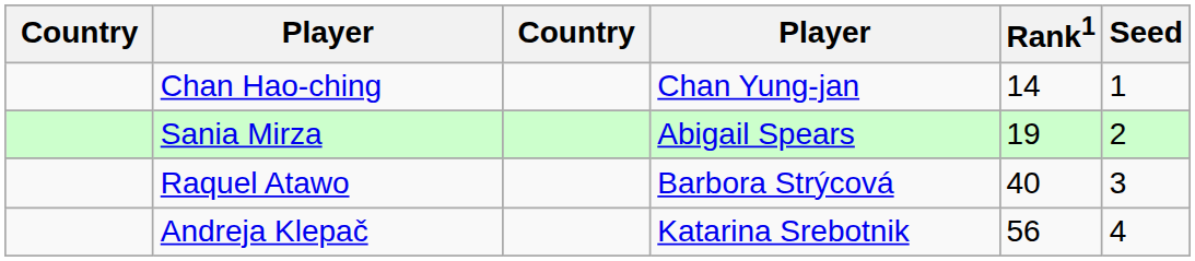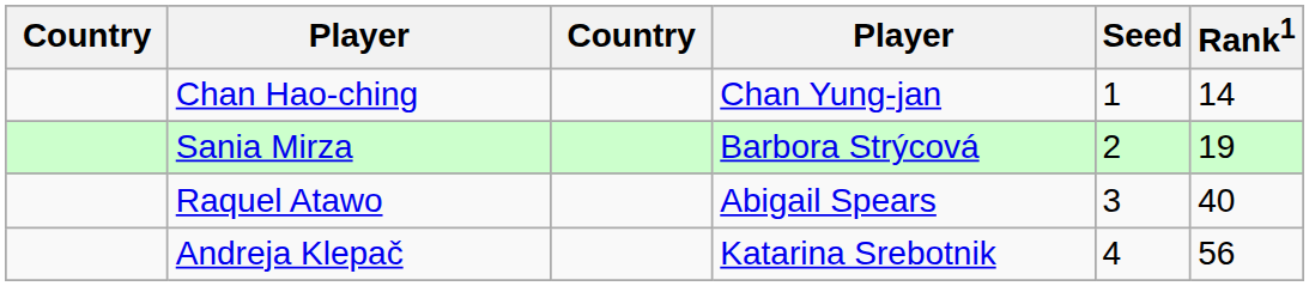columns swapped: Rank1 <-> Seed
Sania Mirza | column 4: Abigail Spears -> Barbora Strýcová
Raquel Atawo | column 4: Barbora Strýcová -> Abigail Spears
